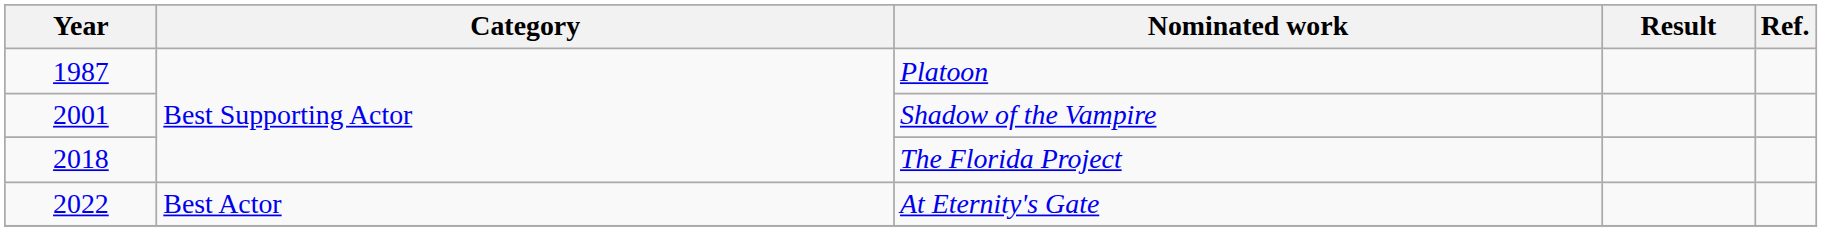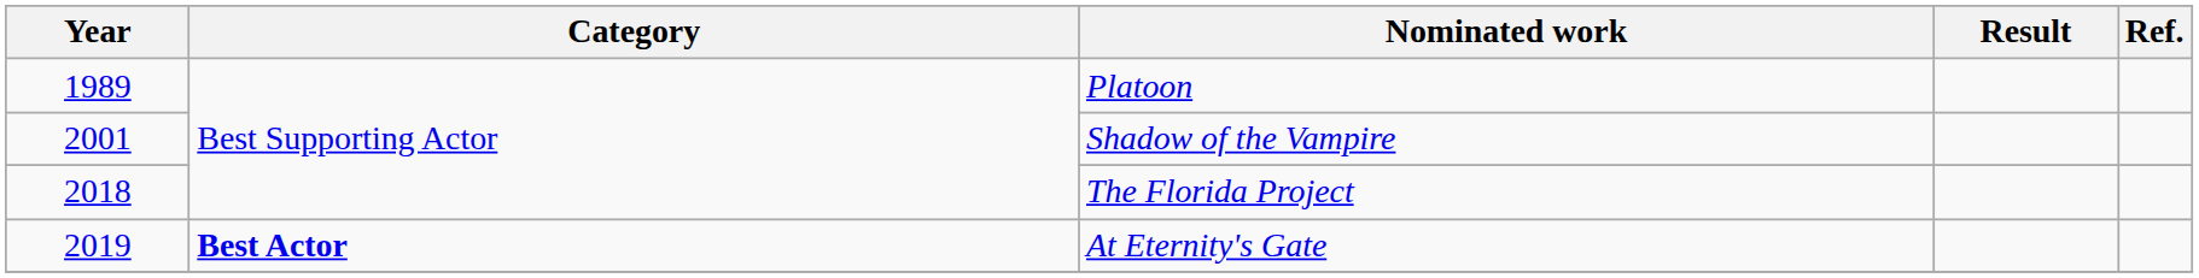Platoon | Year: 1987 -> 1989
At Eternity's Gate | Year: 2022 -> 2019
At Eternity's Gate | Category: normal -> bold
